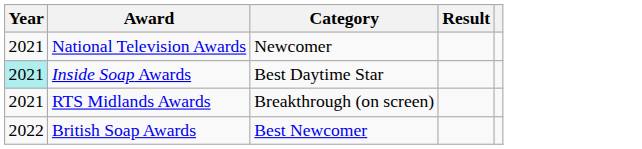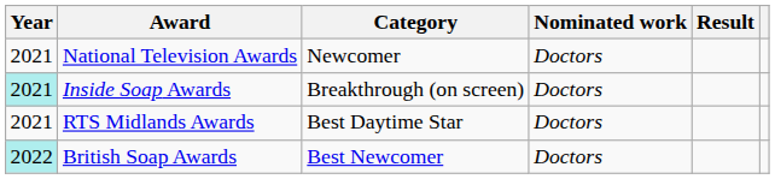+ column: Nominated work | Doctors | Doctors | Doctors | Doctors
Inside Soap Awards | Category: Best Daytime Star -> Breakthrough (on screen)
RTS Midlands Awards | Category: Breakthrough (on screen) -> Best Daytime Star
British Soap Awards | Year: no background -> paleturquoise background
